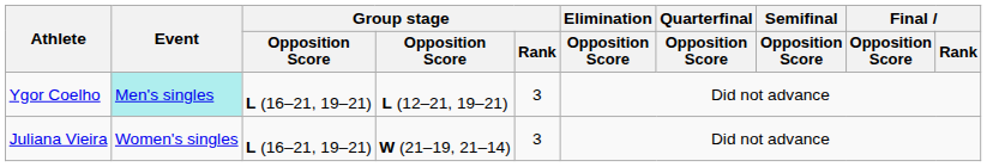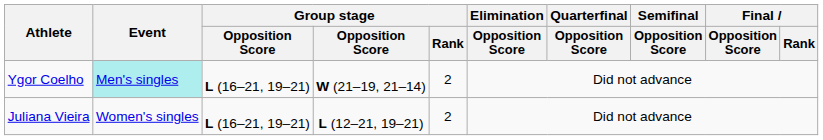Ygor Coelho | column 4: L (12–21, 19–21) -> W (21–19, 21–14)
Ygor Coelho | Group stage / Rank: 3 -> 2
Juliana Vieira | column 4: W (21–19, 21–14) -> L (12–21, 19–21)
Juliana Vieira | Group stage / Rank: 3 -> 2
